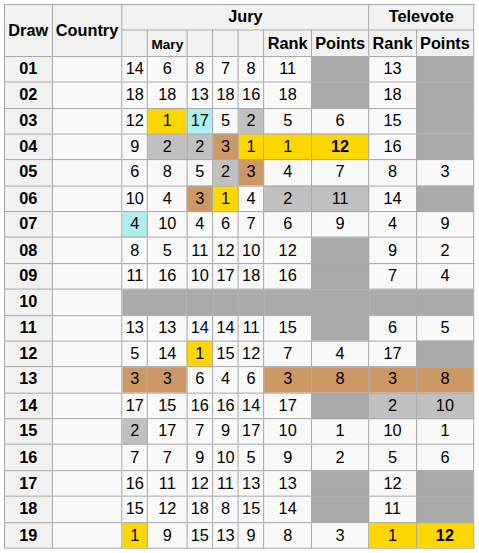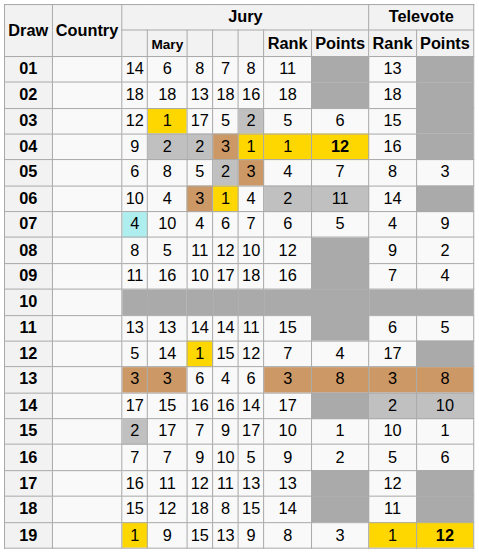03 | column 5: paleturquoise background -> no background
07 | Jury / Points: 9 -> 5
